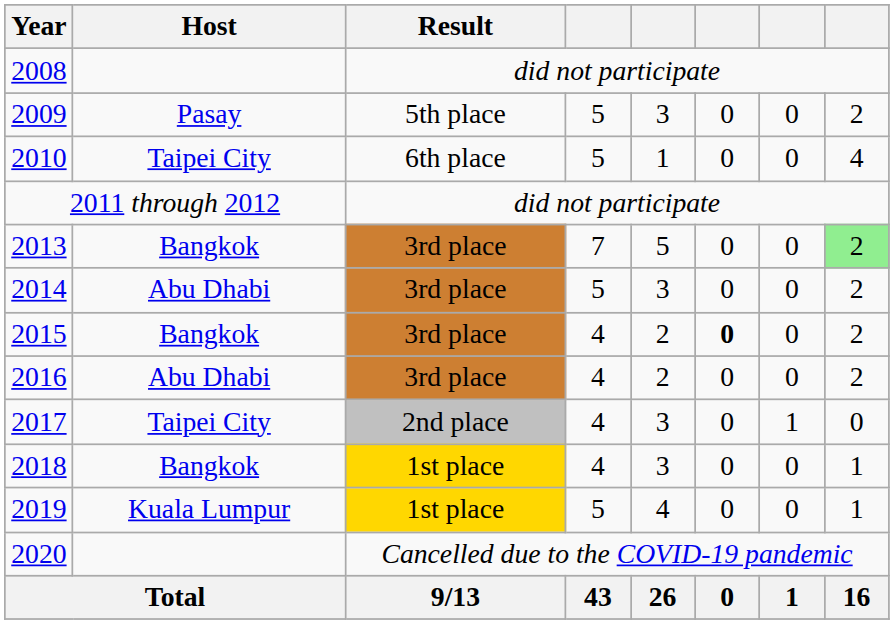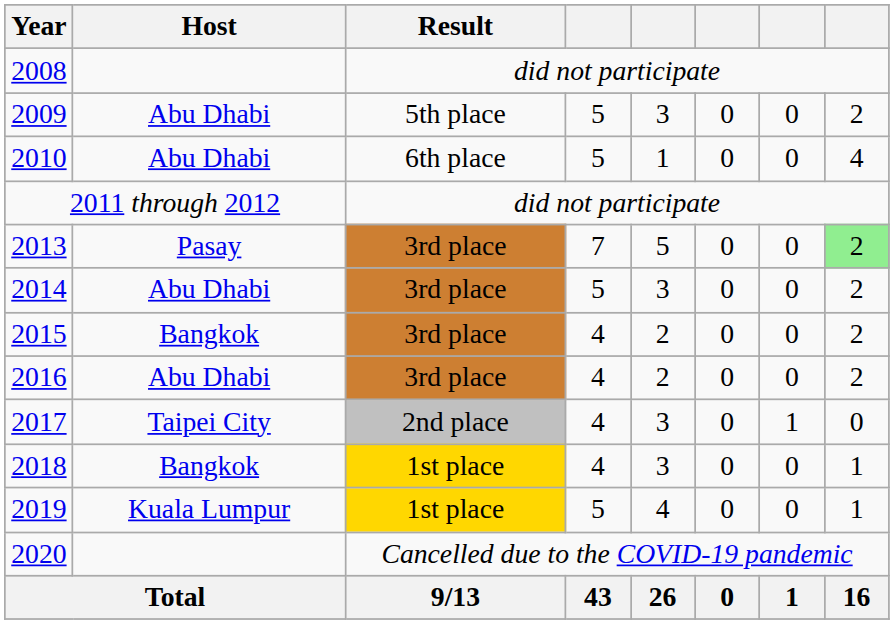2009 | Host: Pasay -> Abu Dhabi
2010 | Host: Taipei City -> Abu Dhabi
2013 | Host: Bangkok -> Pasay
2015 | column 6: bold -> normal
